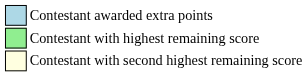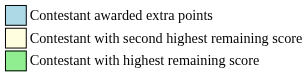rows swapped: Contestant with highest remaining score <-> Contestant with second highest remaining score
